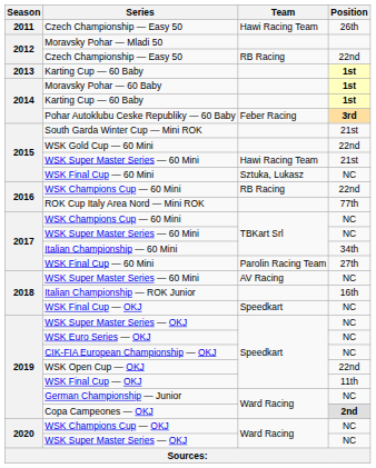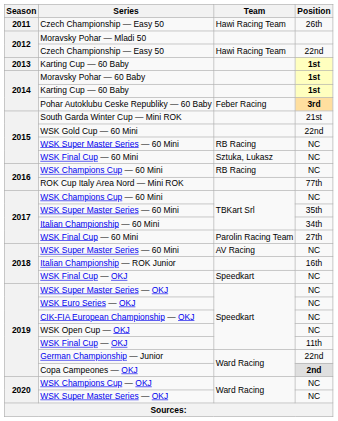2012 / Czech Championship — Easy 50 | Team: RB Racing -> Hawi Racing Team
2015 / WSK Super Master Series — 60 Mini | Team: Hawi Racing Team -> RB Racing
2015 / WSK Super Master Series — 60 Mini | Position: 21st -> NC
2016 / WSK Champions Cup — 60 Mini | Position: 22nd -> NC
2017 / WSK Super Master Series — 60 Mini | Position: NC -> 35th
WSK Open Cup — OKJ | Position: 22nd -> NC
German Championship — Junior | Position: NC -> 22nd
